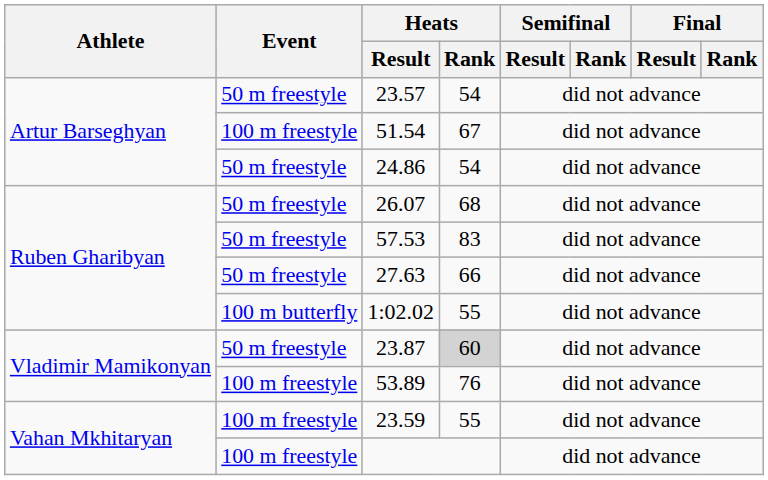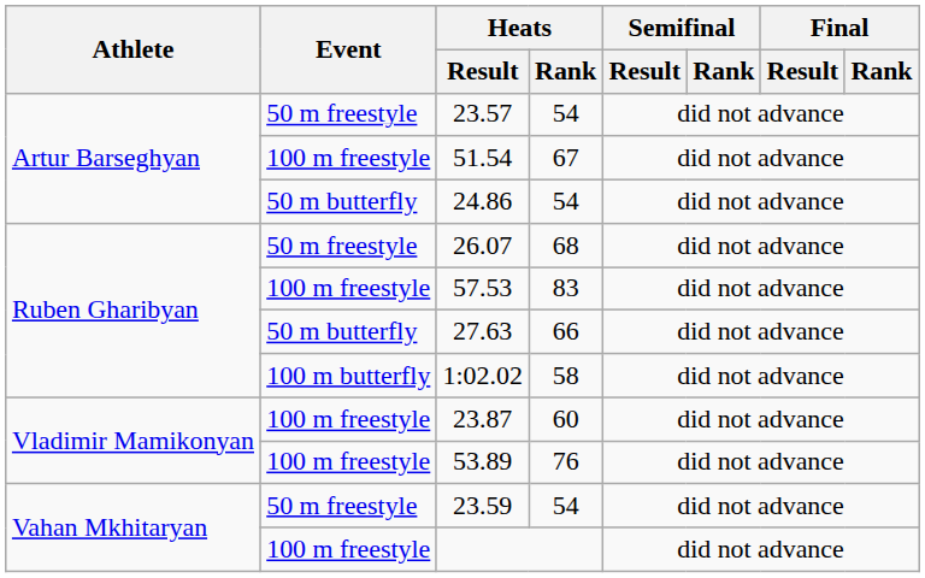24.86 | Event: 50 m freestyle -> 50 m butterfly
57.53 | Event: 50 m freestyle -> 100 m freestyle
27.63 | Event: 50 m freestyle -> 50 m butterfly
1:02.02 | Heats / Rank: 55 -> 58
23.87 | Event: 50 m freestyle -> 100 m freestyle
23.87 | Heats / Rank: lightgrey background -> no background
23.59 | Event: 100 m freestyle -> 50 m freestyle
23.59 | Heats / Rank: 55 -> 54
